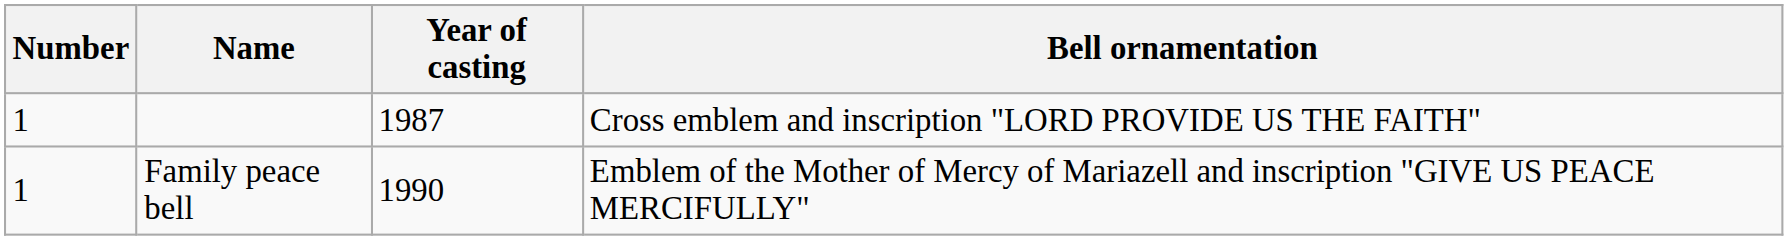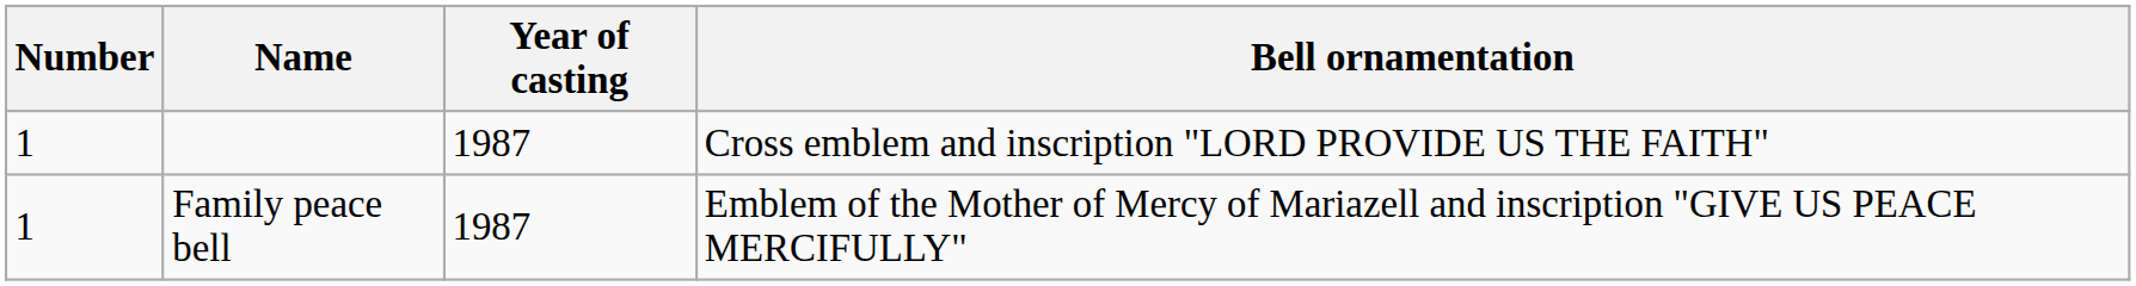Family peace bell | Year of casting: 1990 -> 1987
